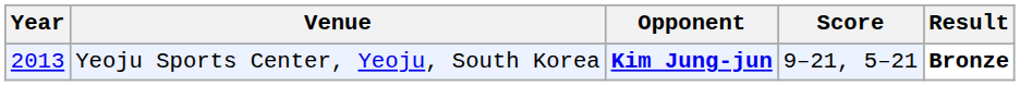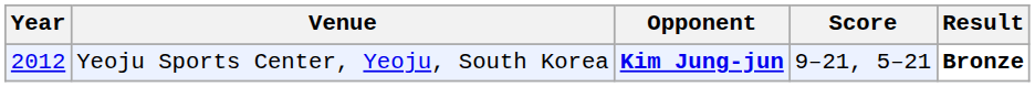Yeoju Sports Center, Yeoju, South Korea | Year: 2013 -> 2012
